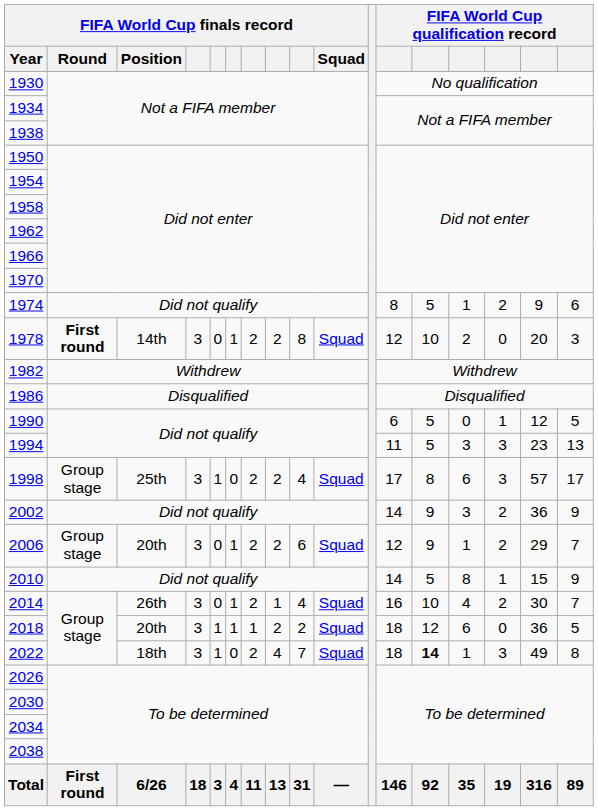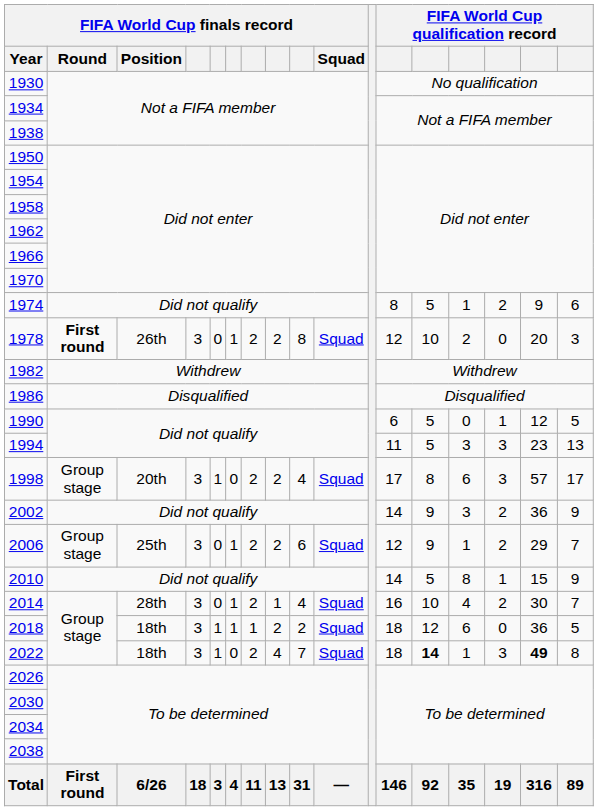1978 | FIFA World Cup finals record / Position: 14th -> 26th
1998 | FIFA World Cup finals record / Position: 25th -> 20th
2006 | FIFA World Cup finals record / Position: 20th -> 25th
2014 | FIFA World Cup finals record / Position: 26th -> 28th
2018 | FIFA World Cup finals record / Position: 20th -> 18th
2022 | column 16: normal -> bold
